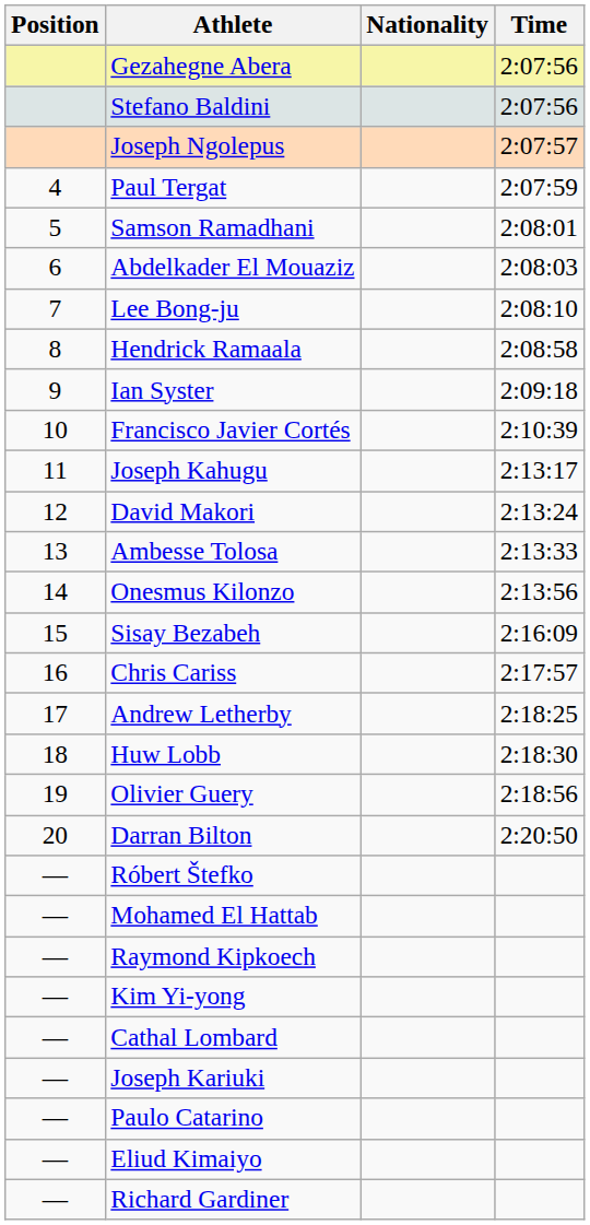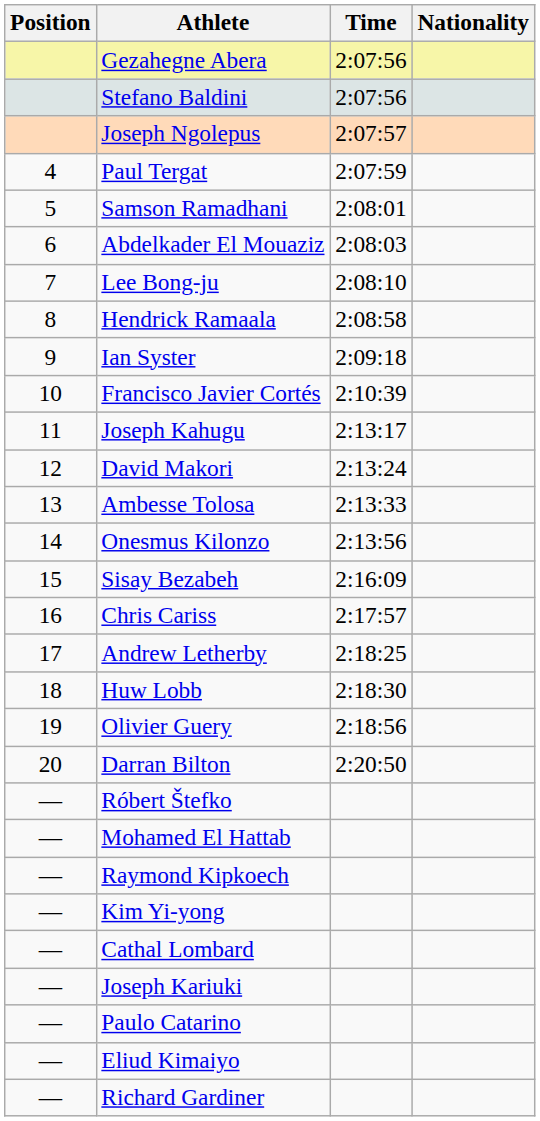columns swapped: Nationality <-> Time
